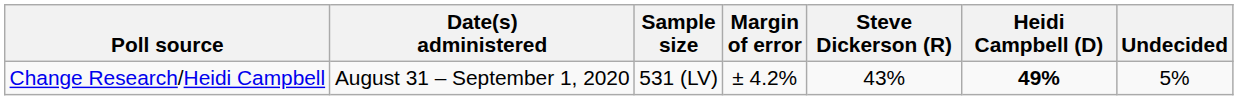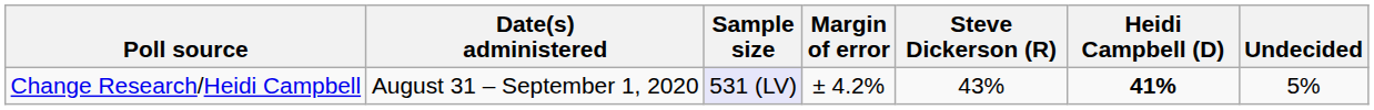Change Research/Heidi Campbell | Sample size: no background -> lavender background
Change Research/Heidi Campbell | Heidi Campbell (D): 49% -> 41%
